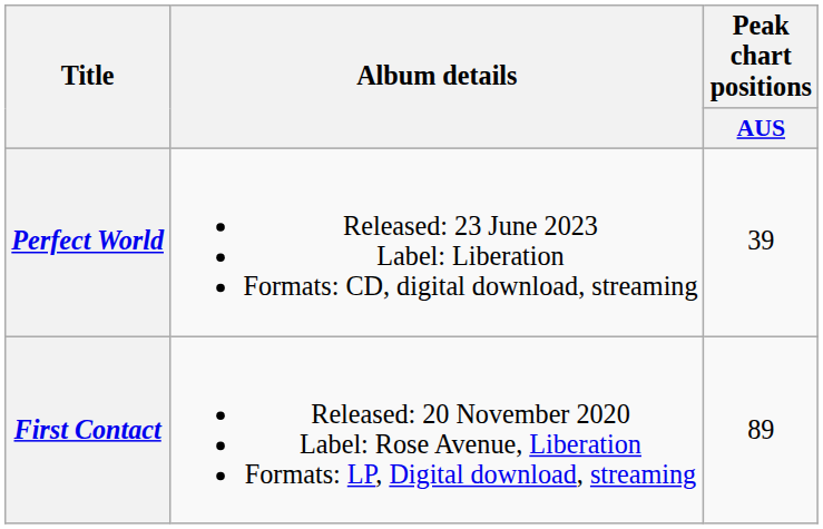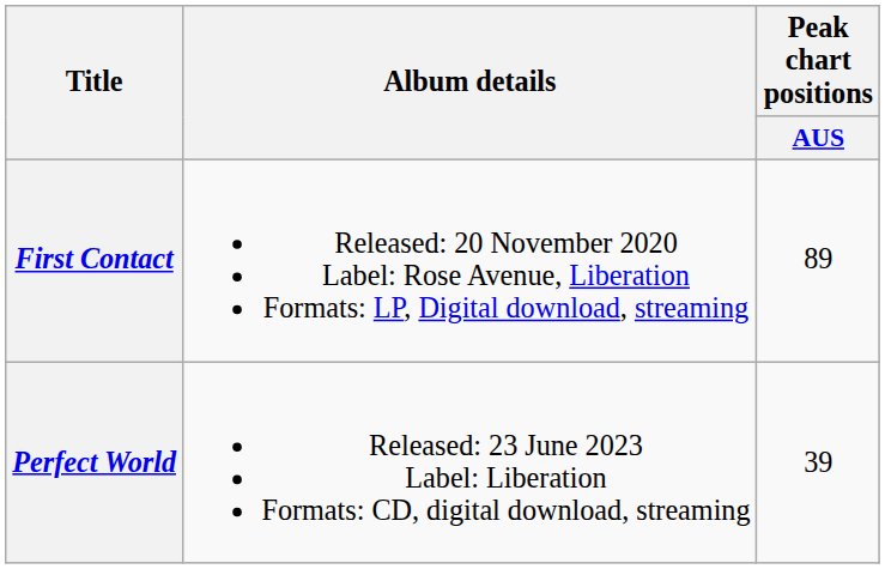rows swapped: First Contact <-> Perfect World
